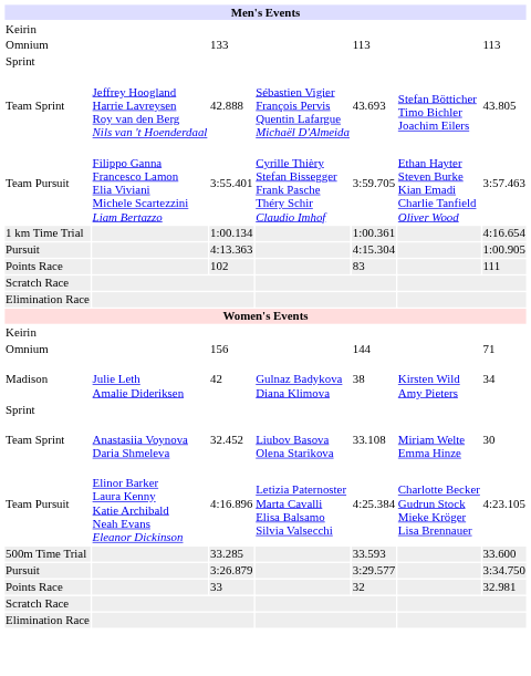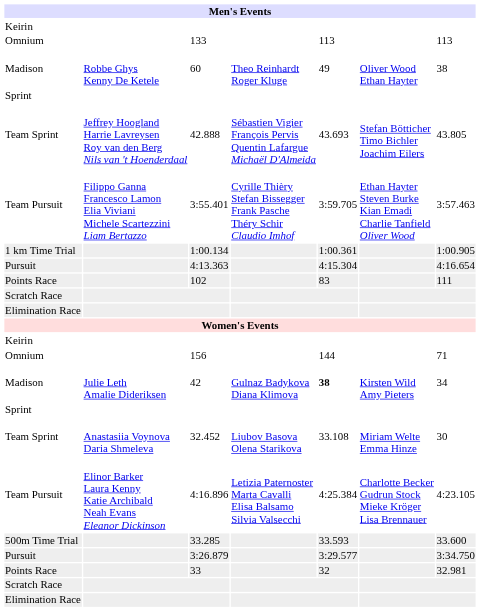+ row: Madison | Robbe Ghys Kenny De Ketele | 60 | Theo Reinhardt Roger Kluge | 49 | Oliver Wood Ethan Hayter | 38
1:00.134 | column 7: 4:16.654 -> 1:00.905
4:13.363 | column 7: 1:00.905 -> 4:16.654
42 | column 5: normal -> bold
